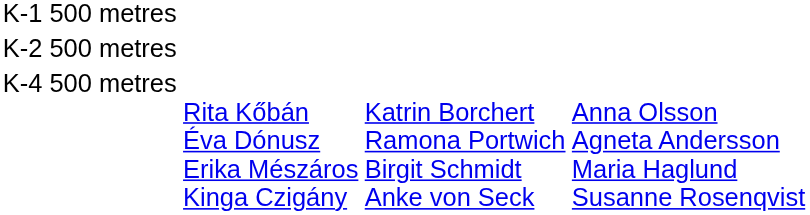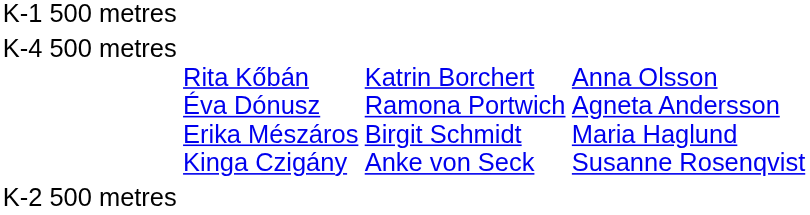rows swapped: K-2 500 metres <-> K-4 500 metres
